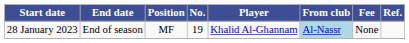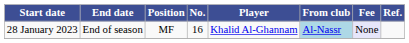28 January 2023 | No.: 19 -> 16
28 January 2023 | Fee: no background -> lavender background
